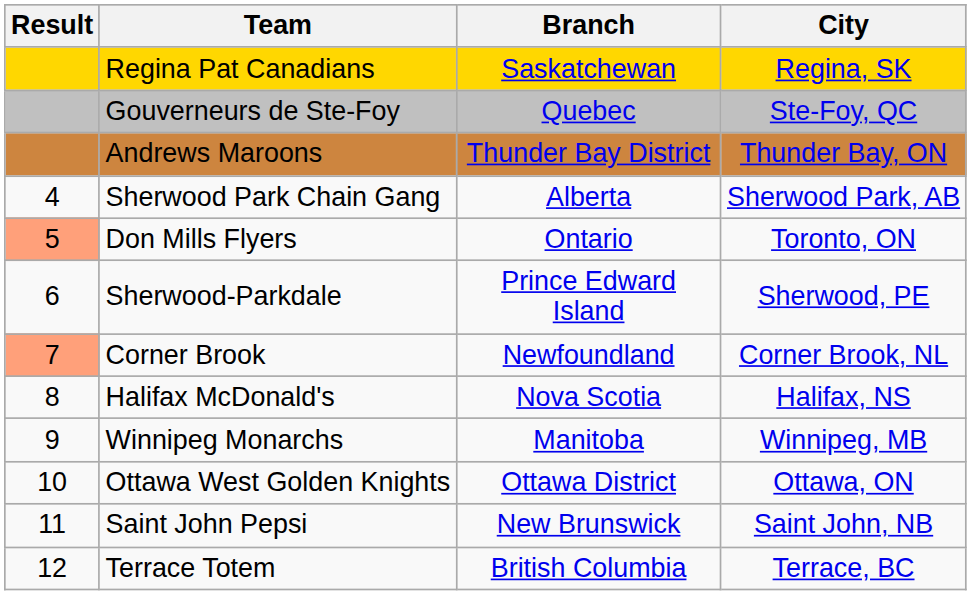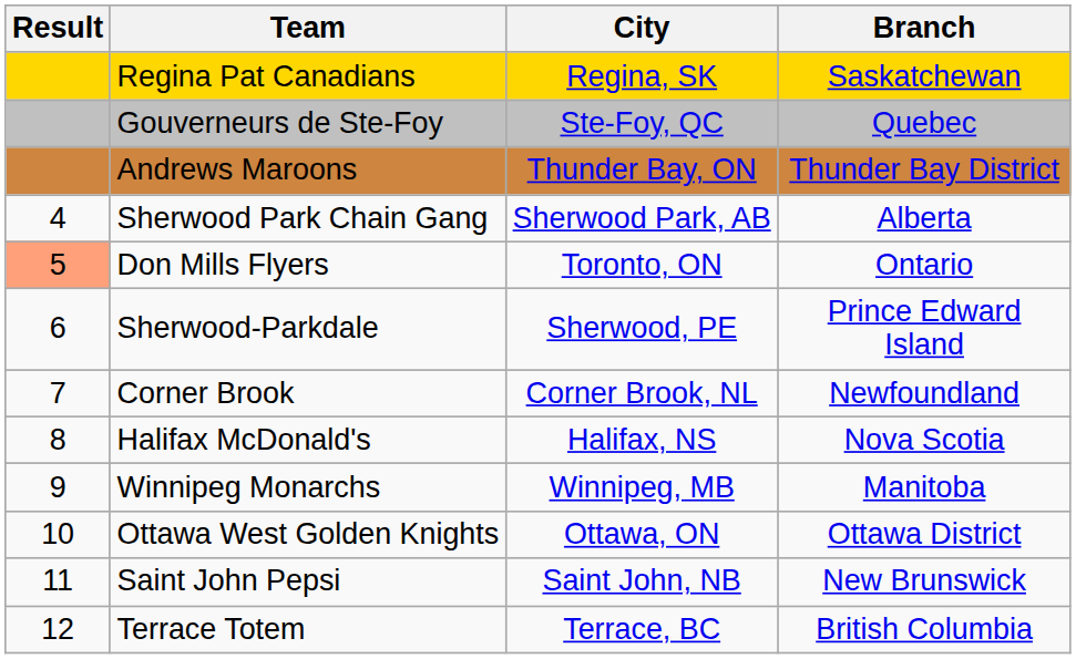columns swapped: Branch <-> City
Corner Brook | Result: lightsalmon background -> no background
